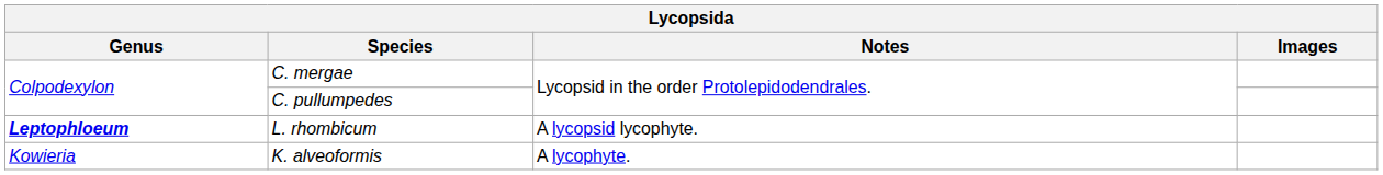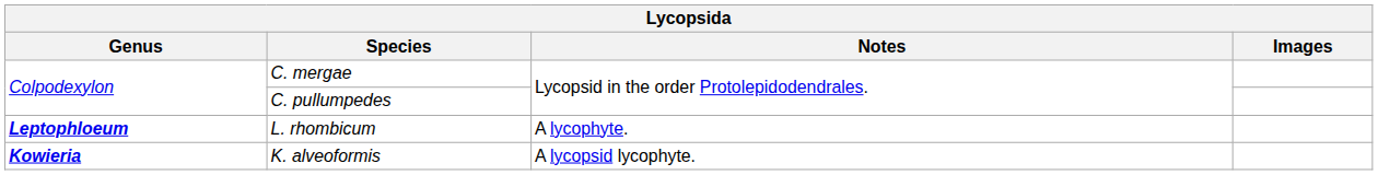L. rhombicum | Notes: A lycopsid lycophyte. -> A lycophyte.
K. alveoformis | Genus: normal -> bold
K. alveoformis | Notes: A lycophyte. -> A lycopsid lycophyte.
